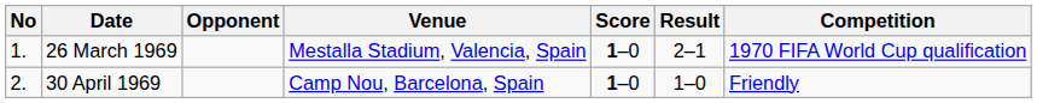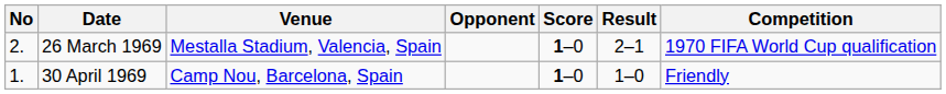columns swapped: Venue <-> Opponent
26 March 1969 | No: 1. -> 2.
30 April 1969 | No: 2. -> 1.
